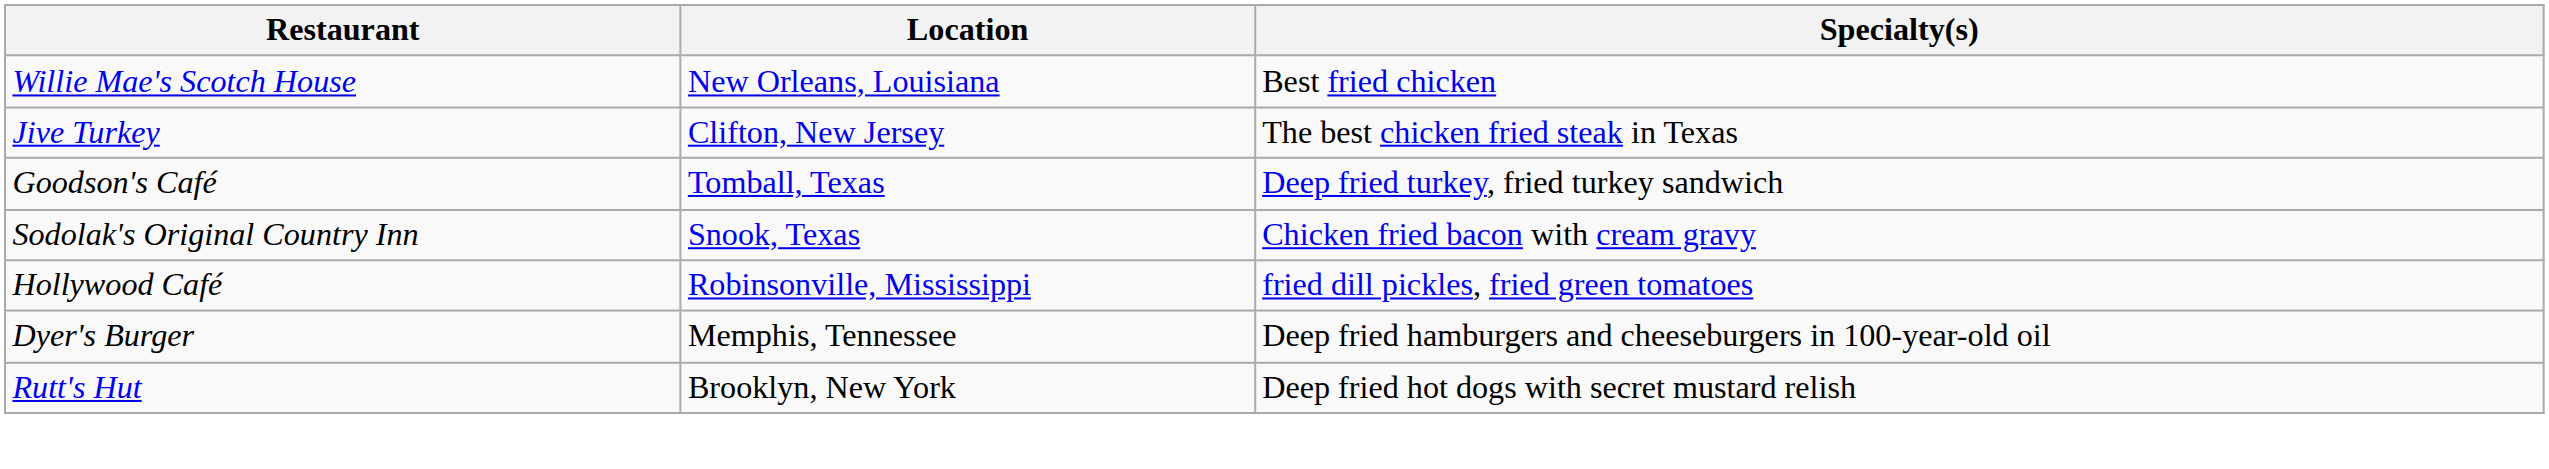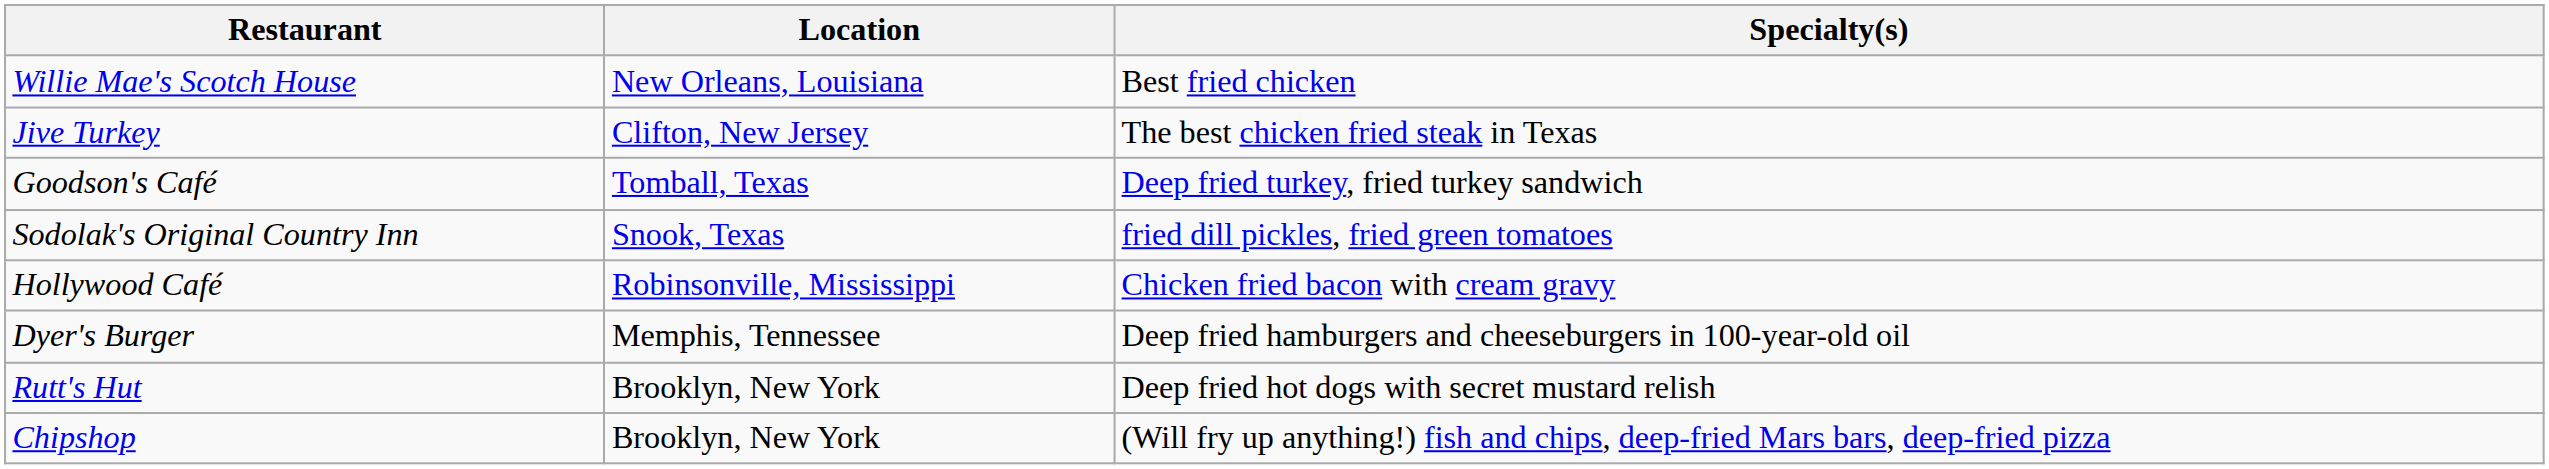Sodolak's Original Country Inn | Specialty(s): Chicken fried bacon with cream gravy -> fried dill pickles, fried green tomatoes
Hollywood Café | Specialty(s): fried dill pickles, fried green tomatoes -> Chicken fried bacon with cream gravy
+ row: Chipshop | Brooklyn, New York | (Will fry up anything!) fish and chips, deep-fried Mars bars, deep-fried pizza
